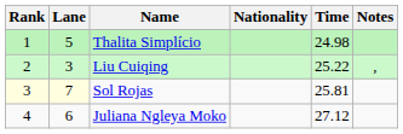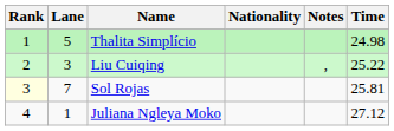columns swapped: Time <-> Notes
Sol Rojas | Lane: lightyellow background -> no background
Juliana Ngleya Moko | Lane: 6 -> 1
